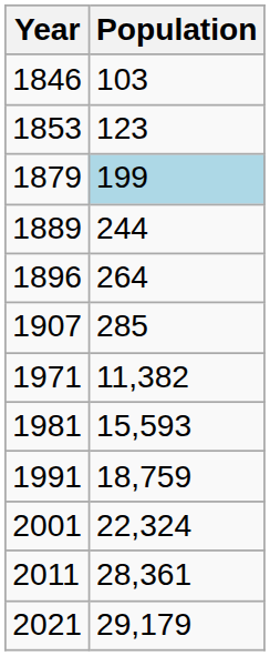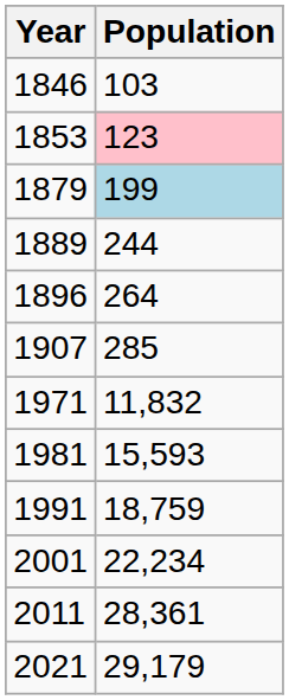1853 | Population: no background -> pink background
1971 | Population: 11,382 -> 11,832
2001 | Population: 22,324 -> 22,234
